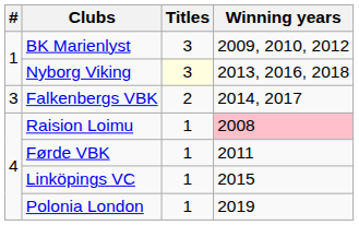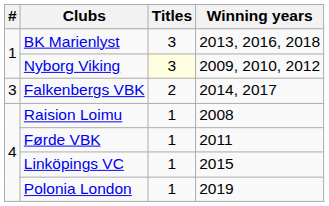BK Marienlyst | Winning years: 2009, 2010, 2012 -> 2013, 2016, 2018
Nyborg Viking | Winning years: 2013, 2016, 2018 -> 2009, 2010, 2012
Raision Loimu | Winning years: pink background -> no background
